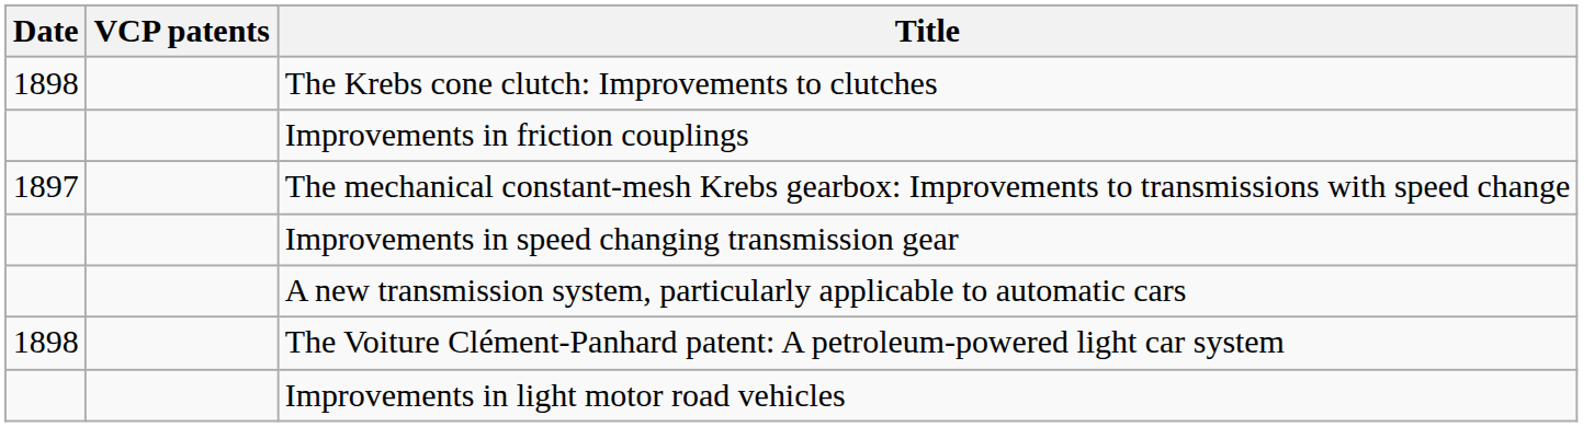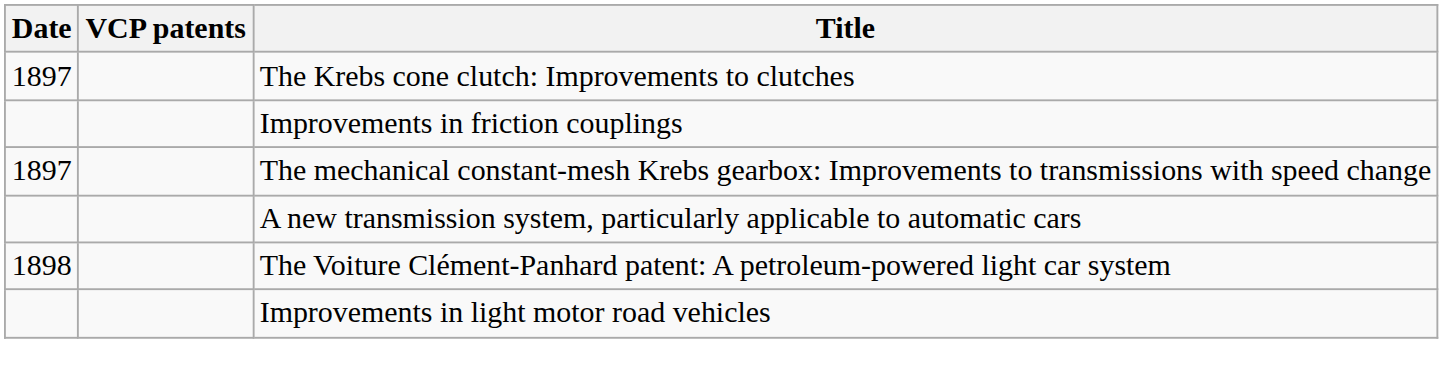The Krebs cone clutch: Improvements to clutches | Date: 1898 -> 1897
- row: Improvements in speed changing transmission gear
